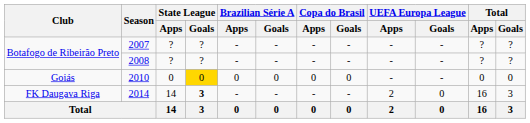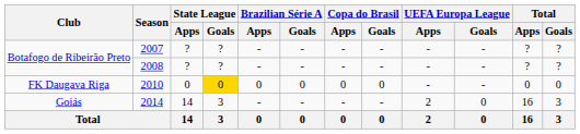2010 | Club: Goiás -> FK Daugava Riga
2014 | Club: FK Daugava Riga -> Goiás
2014 | State League / Goals: bold -> normal
